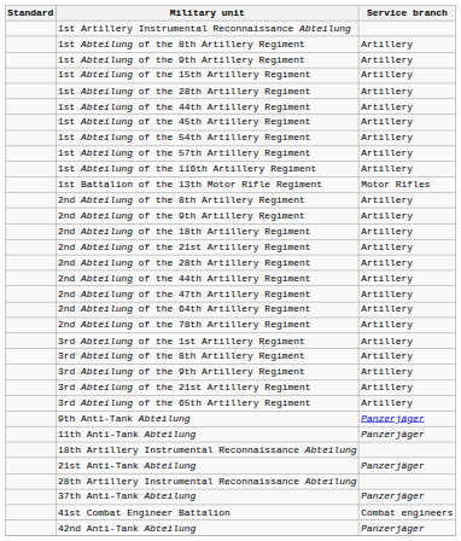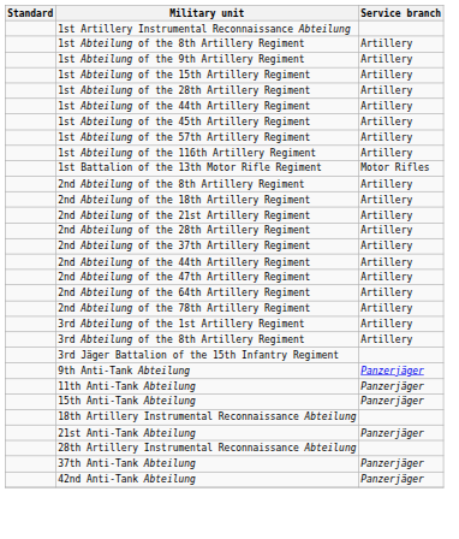- row: 1st Abteilung of the 54th Artillery Regiment | Artillery
- row: 2nd Abteilung of the 9th Artillery Regiment | Artillery
+ row: 2nd Abteilung of the 37th Artillery Regiment | Artillery
- row: 3rd Abteilung of the 9th Artillery Regiment | Artillery
- row: 3rd Abteilung of the 21st Artillery Regiment | Artillery
- row: 3rd Abteilung of the 65th Artillery Regiment | Artillery
+ row: 3rd Jäger Battalion of the 15th Infantry Regiment
+ row: 15th Anti-Tank Abteilung | Panzerjäger
- row: 41st Combat Engineer Battalion | Combat engineers
